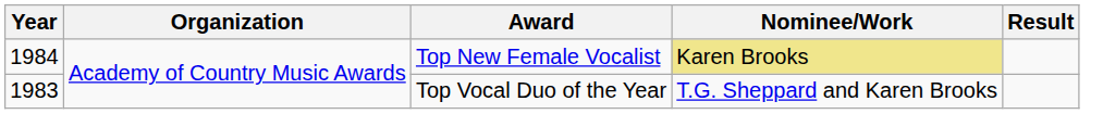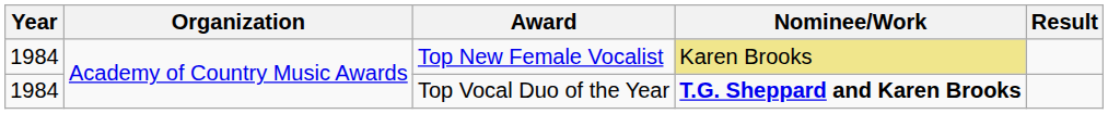Top Vocal Duo of the Year | Year: 1983 -> 1984
Top Vocal Duo of the Year | Nominee/Work: normal -> bold
